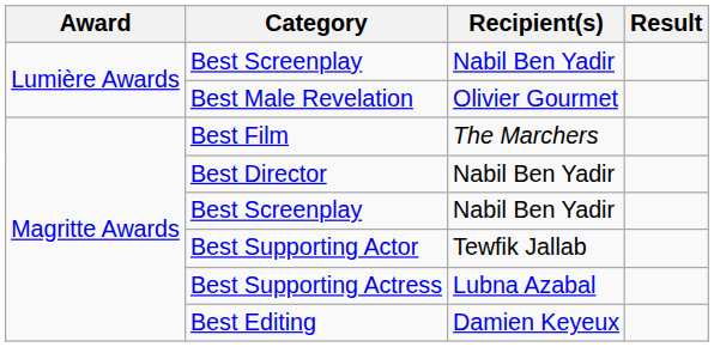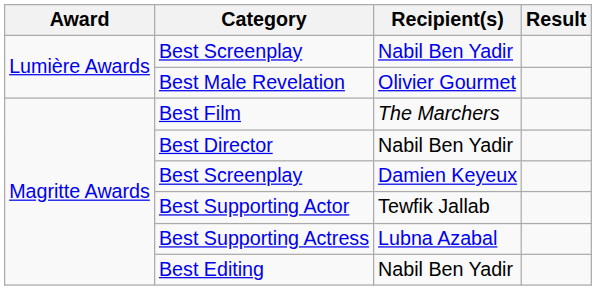Magritte Awards / Best Screenplay | Recipient(s): Nabil Ben Yadir -> Damien Keyeux
Best Editing | Recipient(s): Damien Keyeux -> Nabil Ben Yadir
